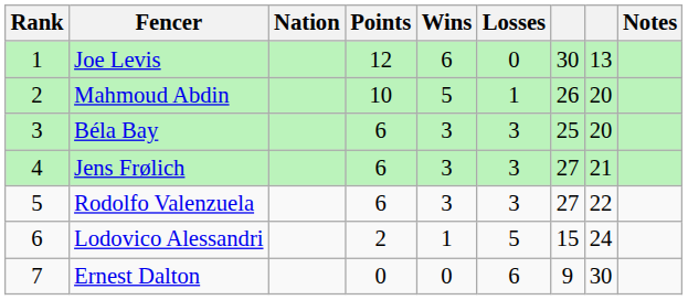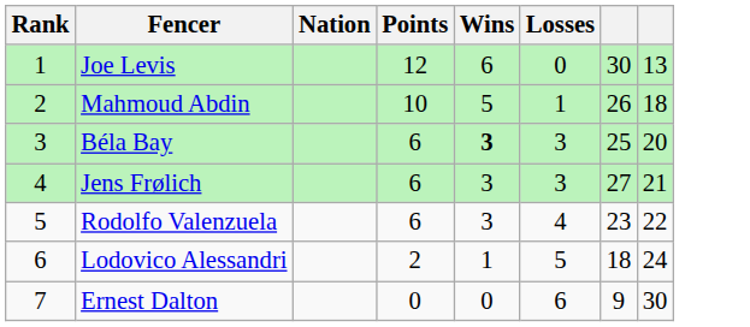- column: Notes
Mahmoud Abdin | column 8: 20 -> 18
Béla Bay | Wins: normal -> bold
Rodolfo Valenzuela | Losses: 3 -> 4
Rodolfo Valenzuela | column 7: 27 -> 23
Lodovico Alessandri | column 7: 15 -> 18
